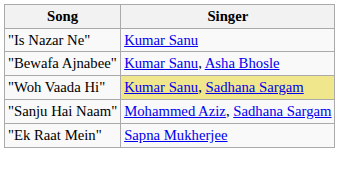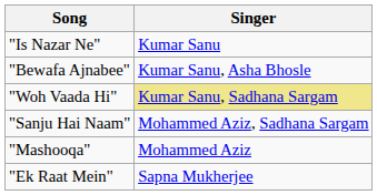+ row: "Mashooqa" | Mohammed Aziz
